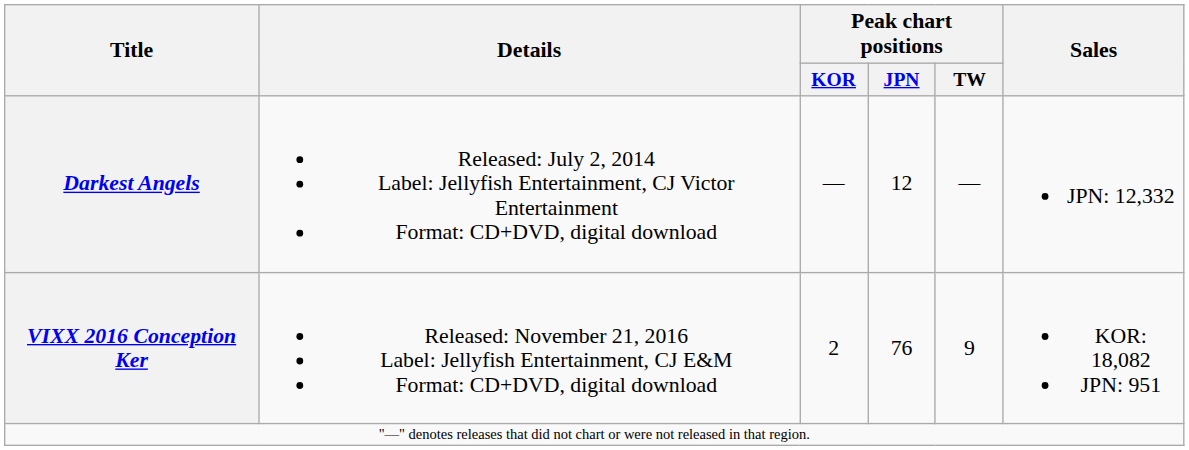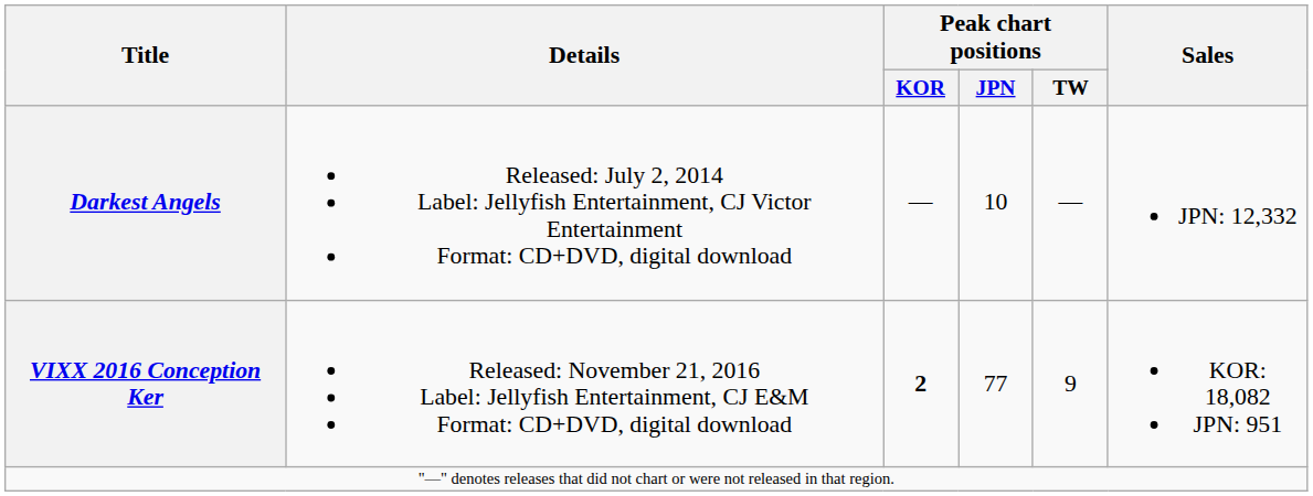Darkest Angels | Peak chart positions / JPN: 12 -> 10
VIXX 2016 Conception Ker | Peak chart positions / KOR: normal -> bold
VIXX 2016 Conception Ker | Peak chart positions / JPN: 76 -> 77
